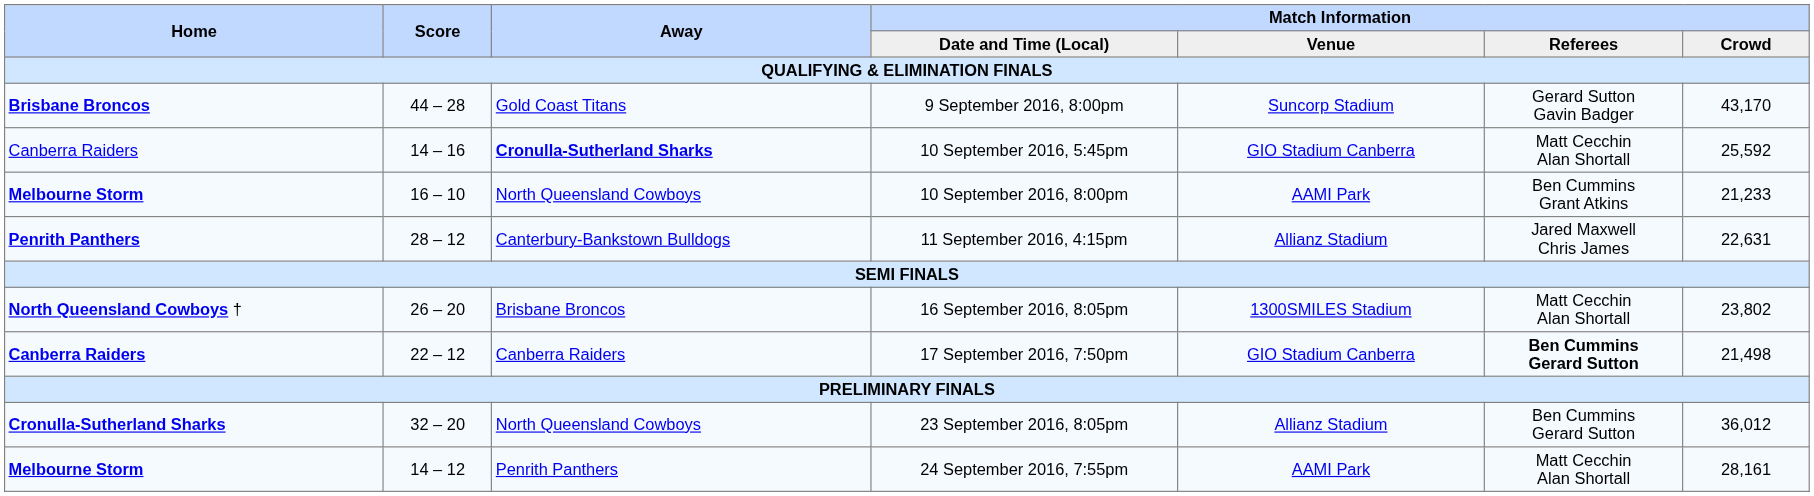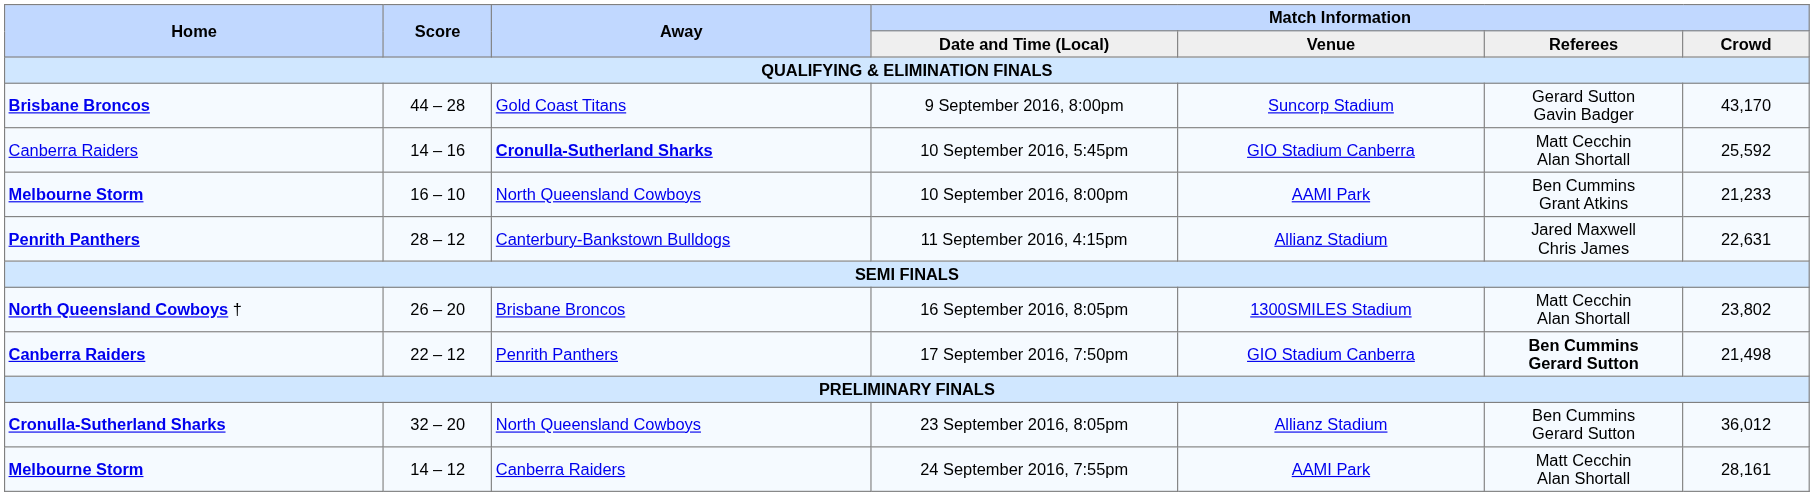17 September 2016, 7:50pm | Away: Canberra Raiders -> Penrith Panthers
24 September 2016, 7:55pm | Away: Penrith Panthers -> Canberra Raiders
